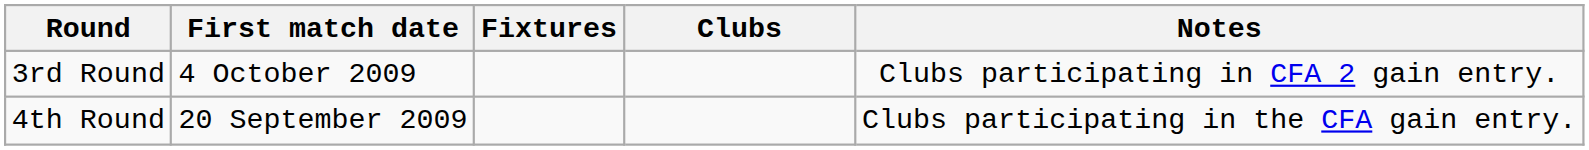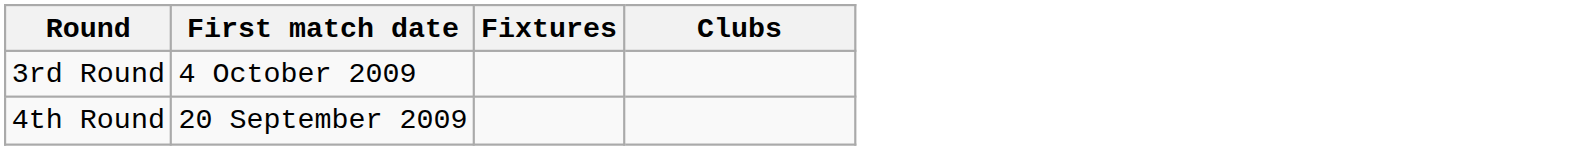- column: Notes | Clubs participating in CFA 2 gain entry. | Clubs participating in the CFA gain entry.
